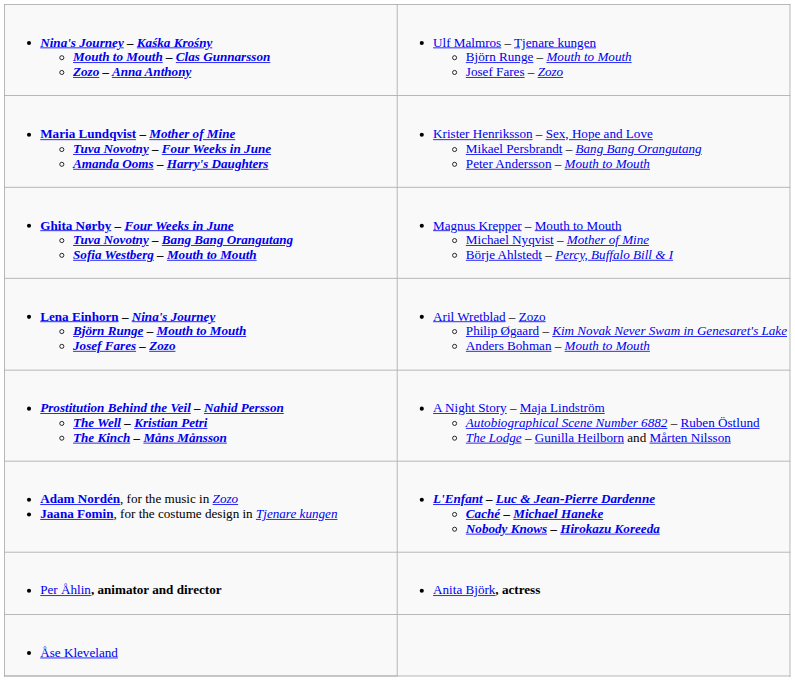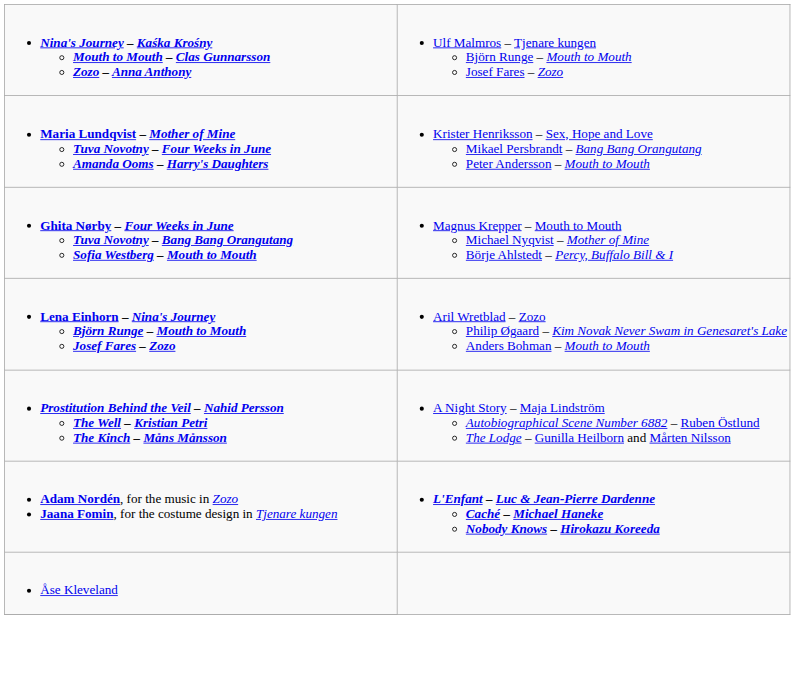- row: Per Åhlin, animator and director | Anita Björk, actress
